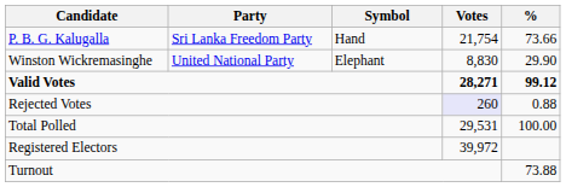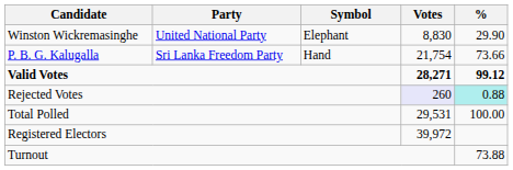rows swapped: P. B. G. Kalugalla <-> Winston Wickremasinghe
Rejected Votes | %: no background -> paleturquoise background
